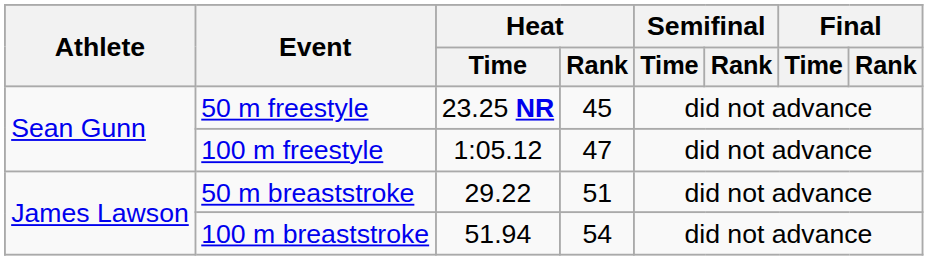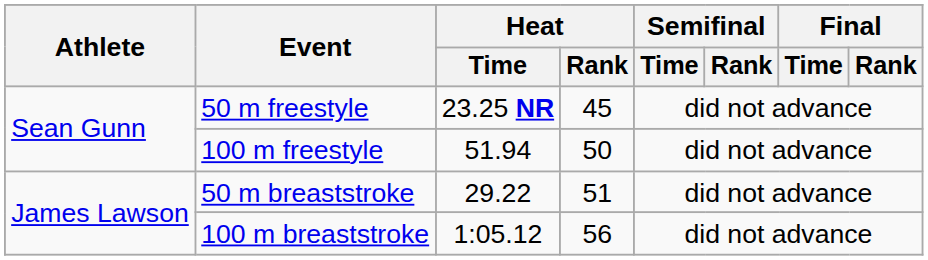100 m freestyle | Heat / Time: 1:05.12 -> 51.94
100 m freestyle | Heat / Rank: 47 -> 50
100 m breaststroke | Heat / Time: 51.94 -> 1:05.12
100 m breaststroke | Heat / Rank: 54 -> 56
